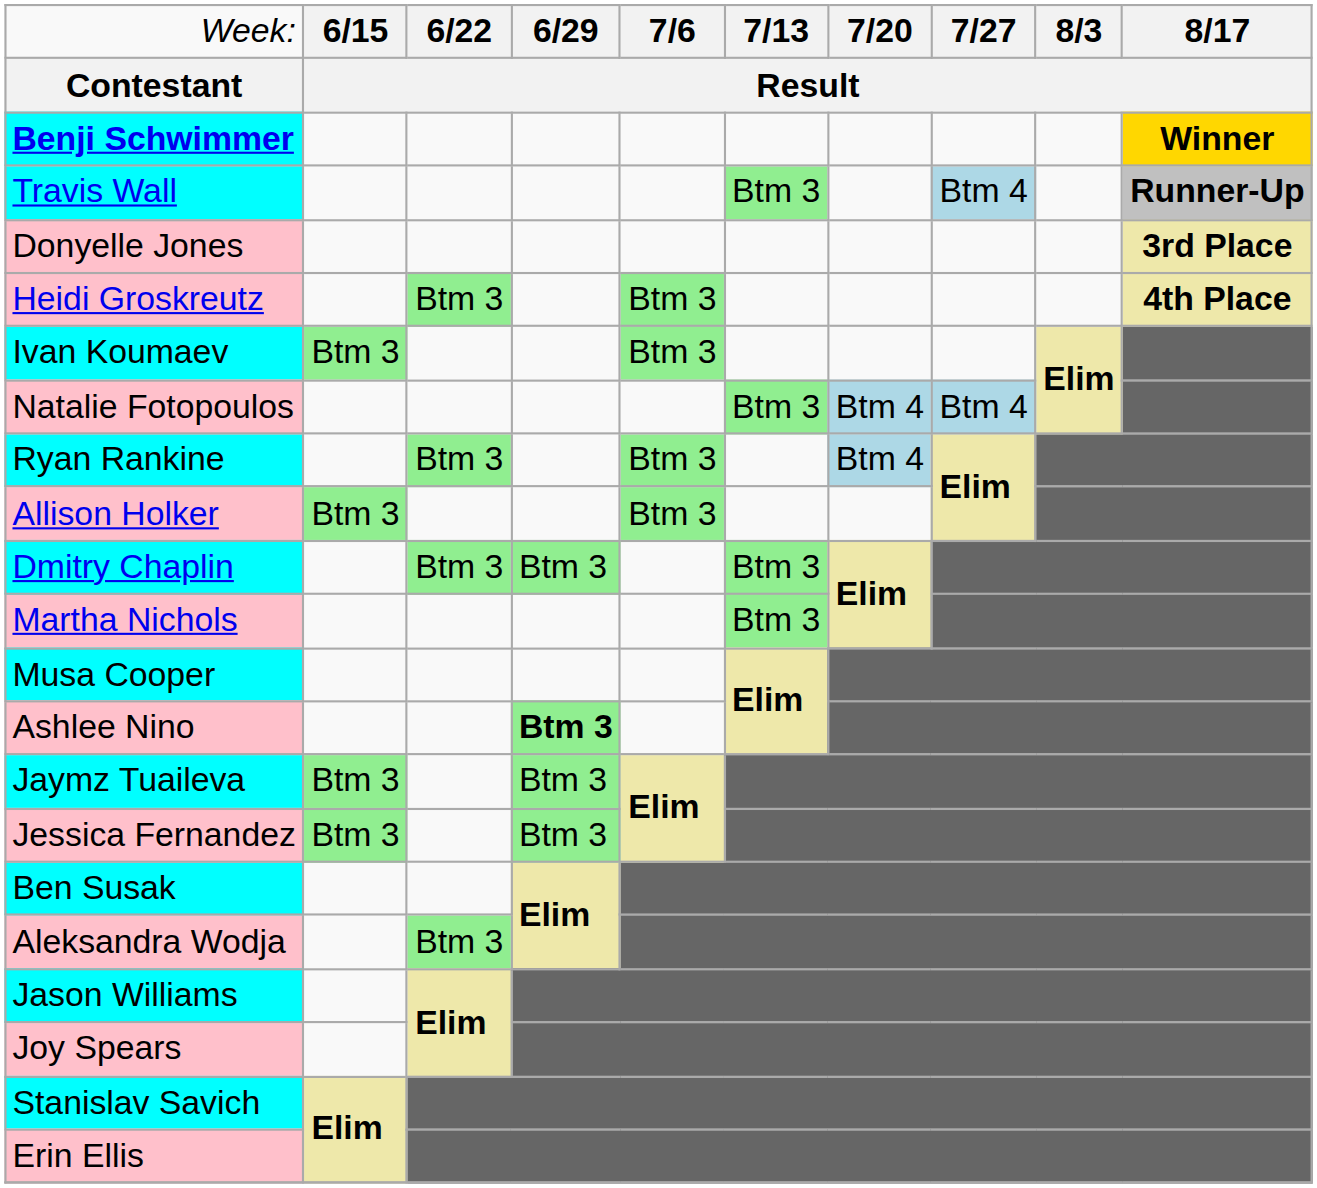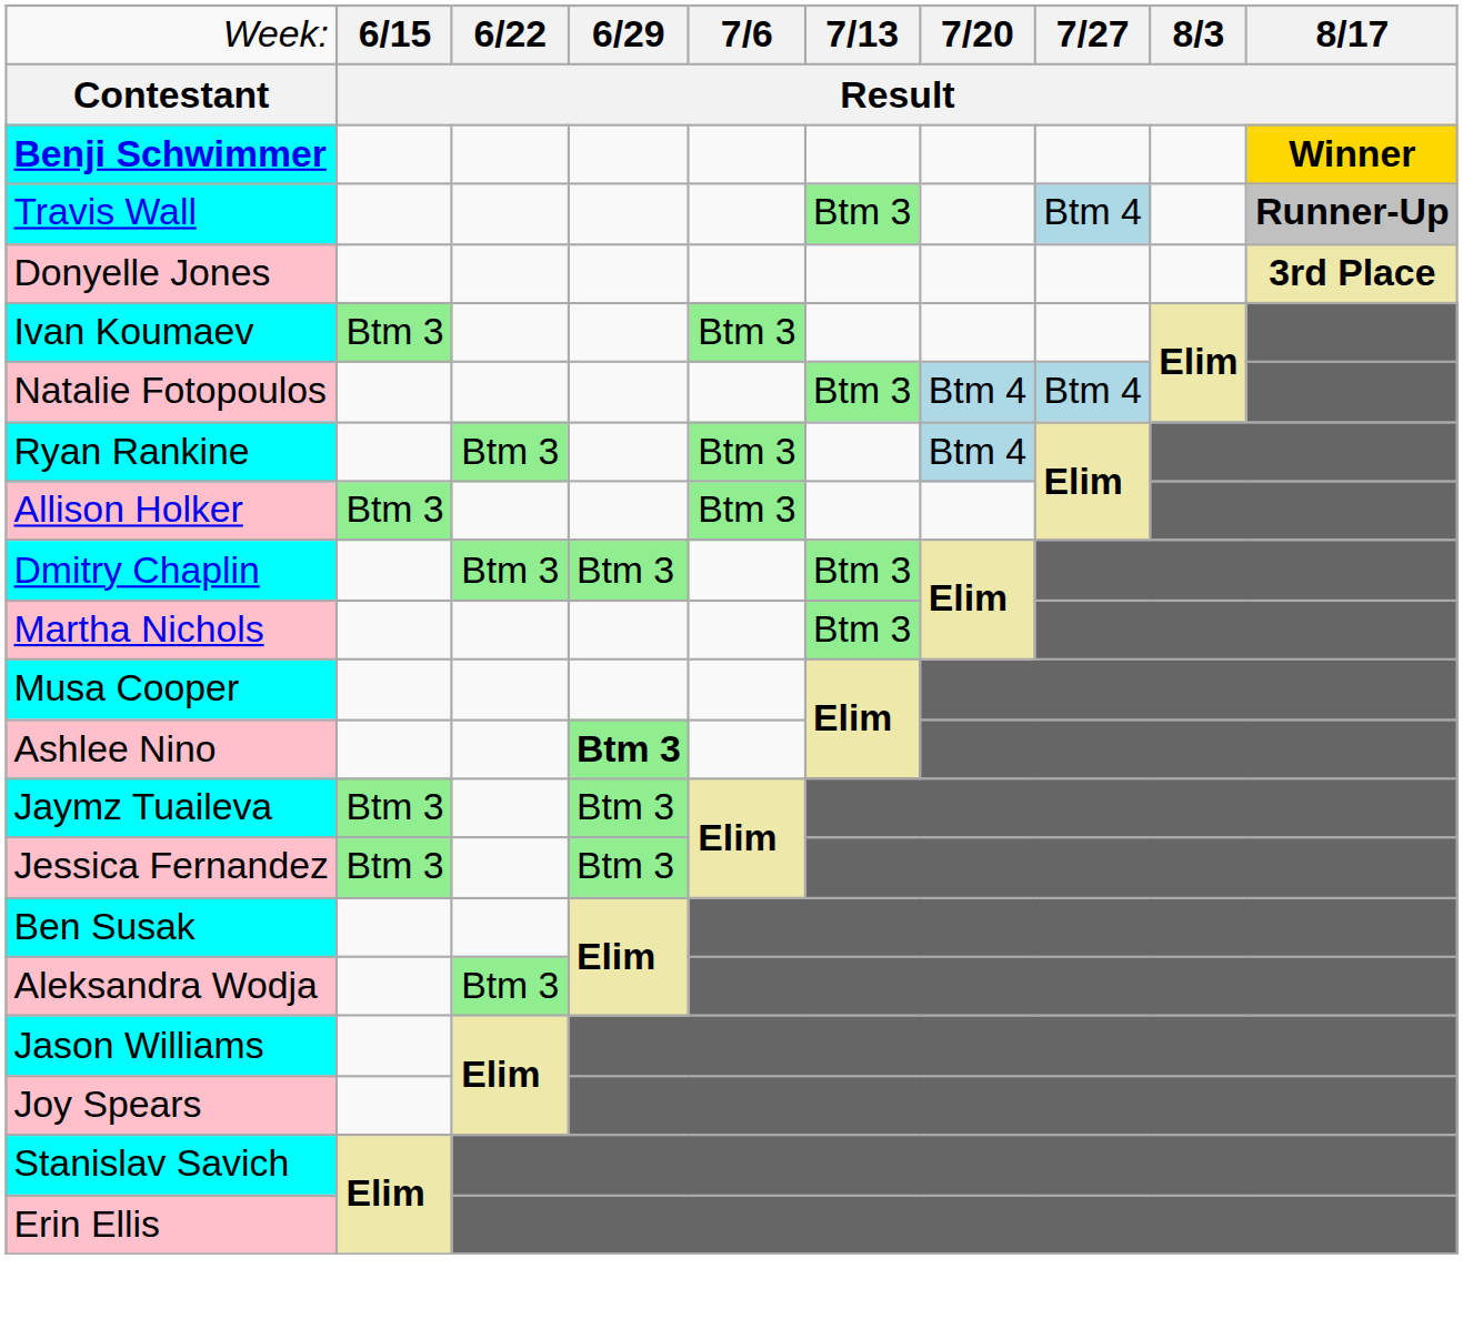- row: Heidi Groskreutz | Btm 3 | Btm 3 | 4th Place
